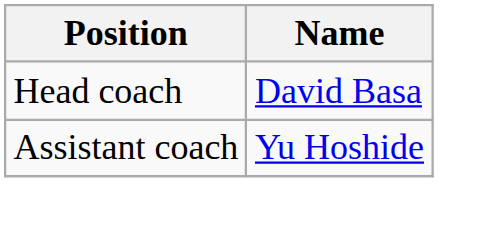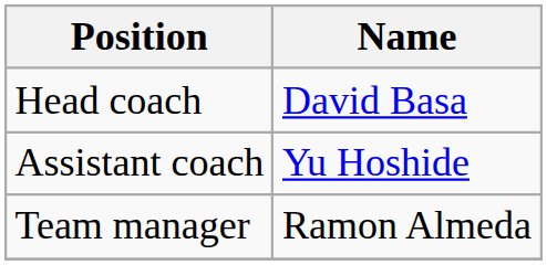+ row: Team manager | Ramon Almeda
